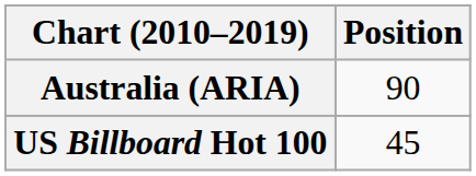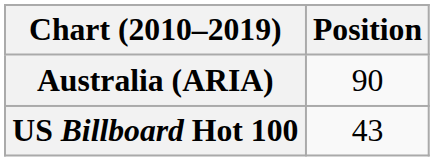US Billboard Hot 100 | Position: 45 -> 43
